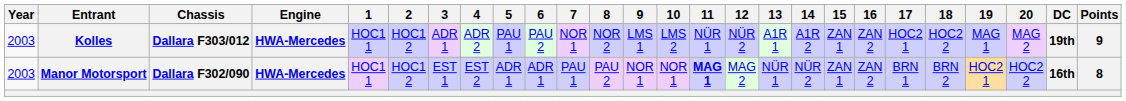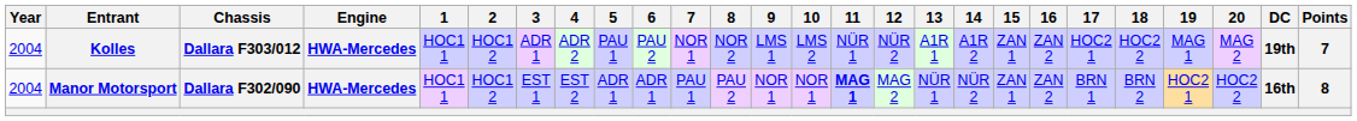Kolles | Year: 2003 -> 2004
Kolles | Points: 9 -> 7
Manor Motorsport | Year: 2003 -> 2004
